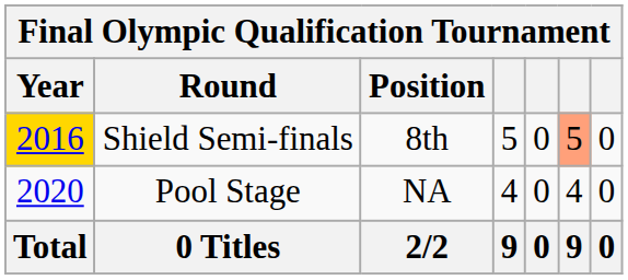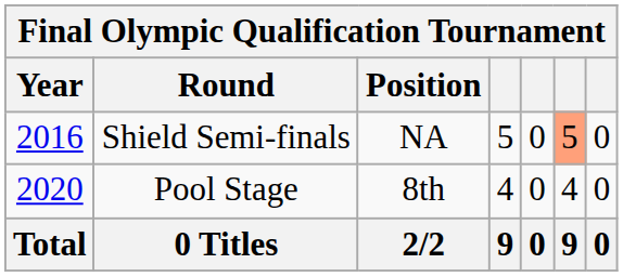Shield Semi-finals | Year: gold background -> no background
Shield Semi-finals | Position: 8th -> NA
Pool Stage | Position: NA -> 8th
